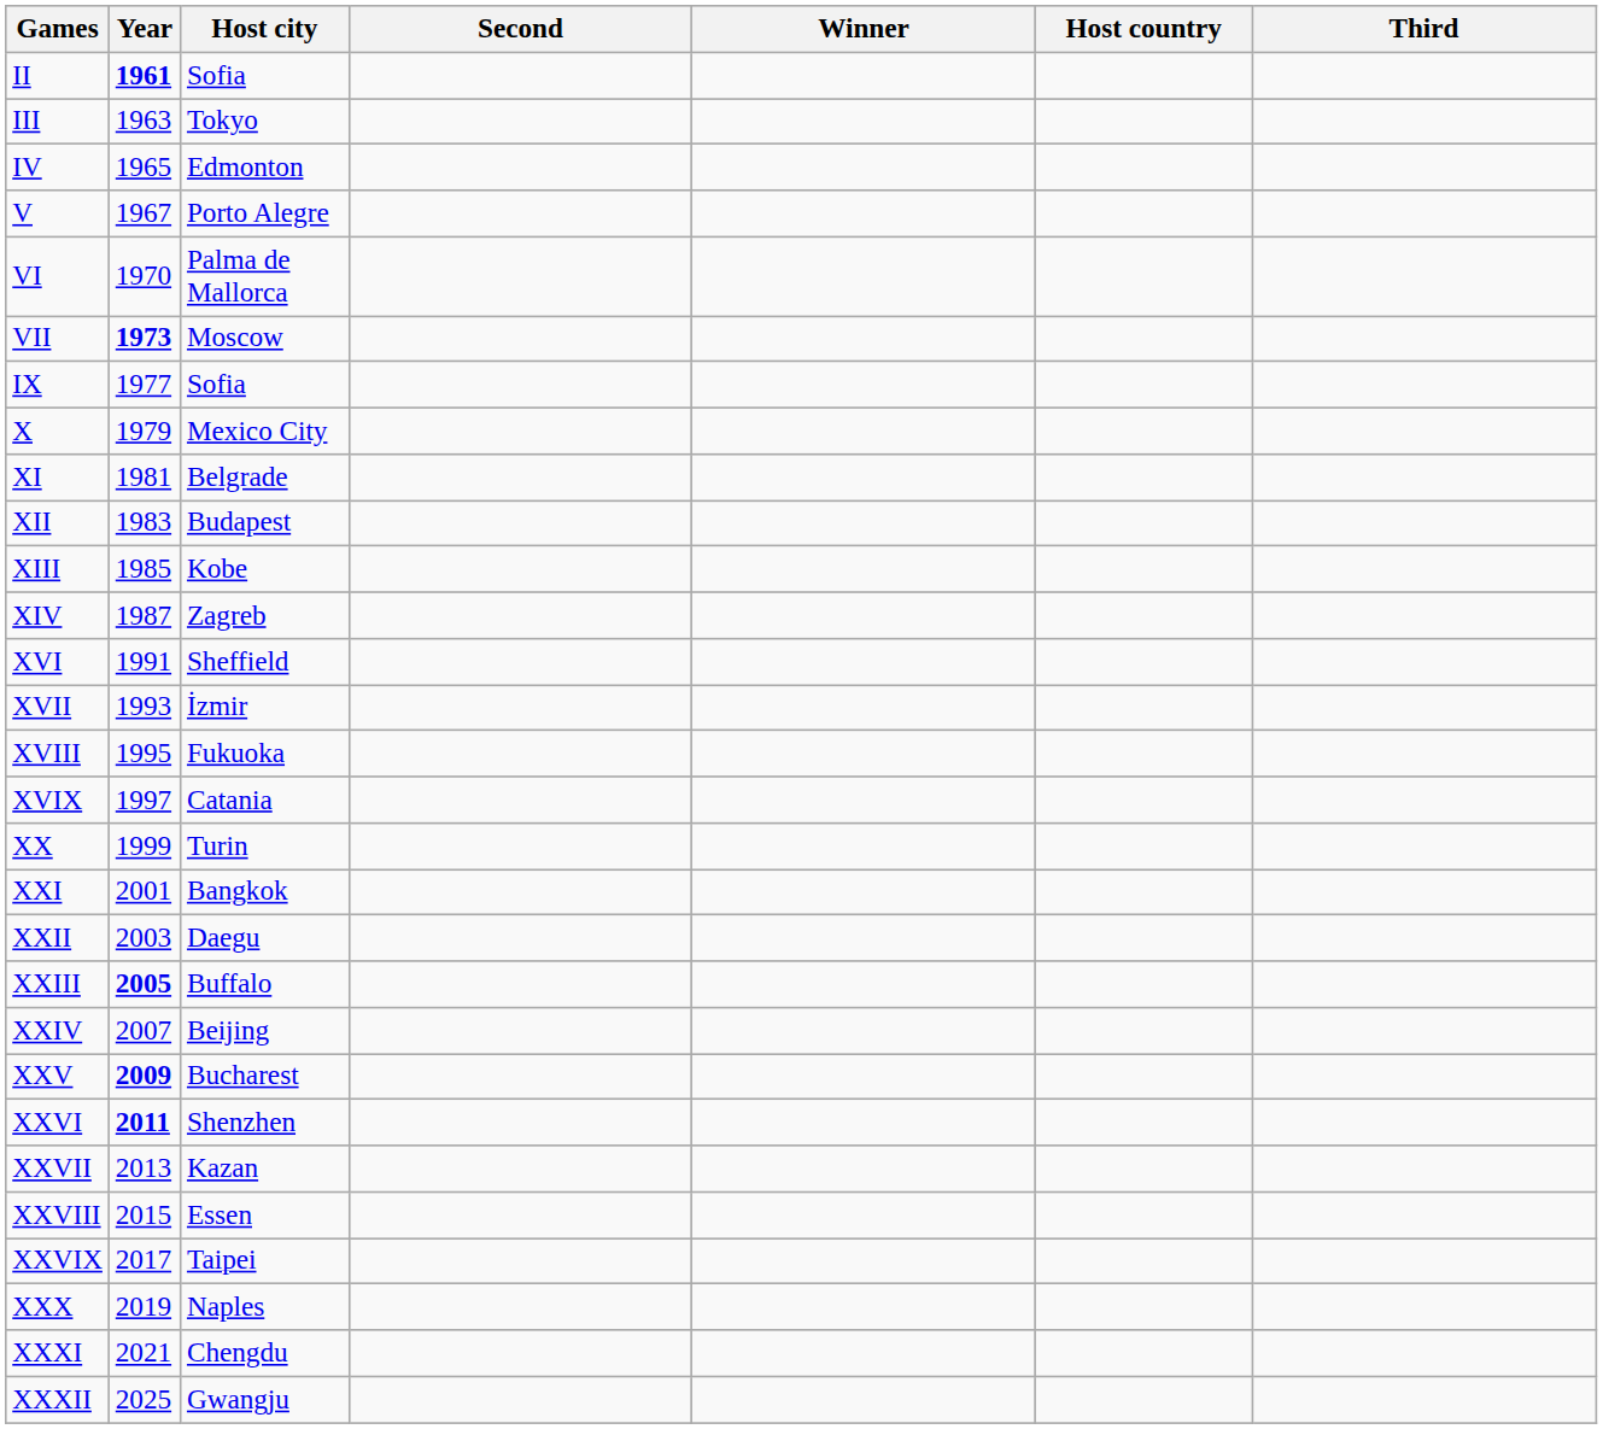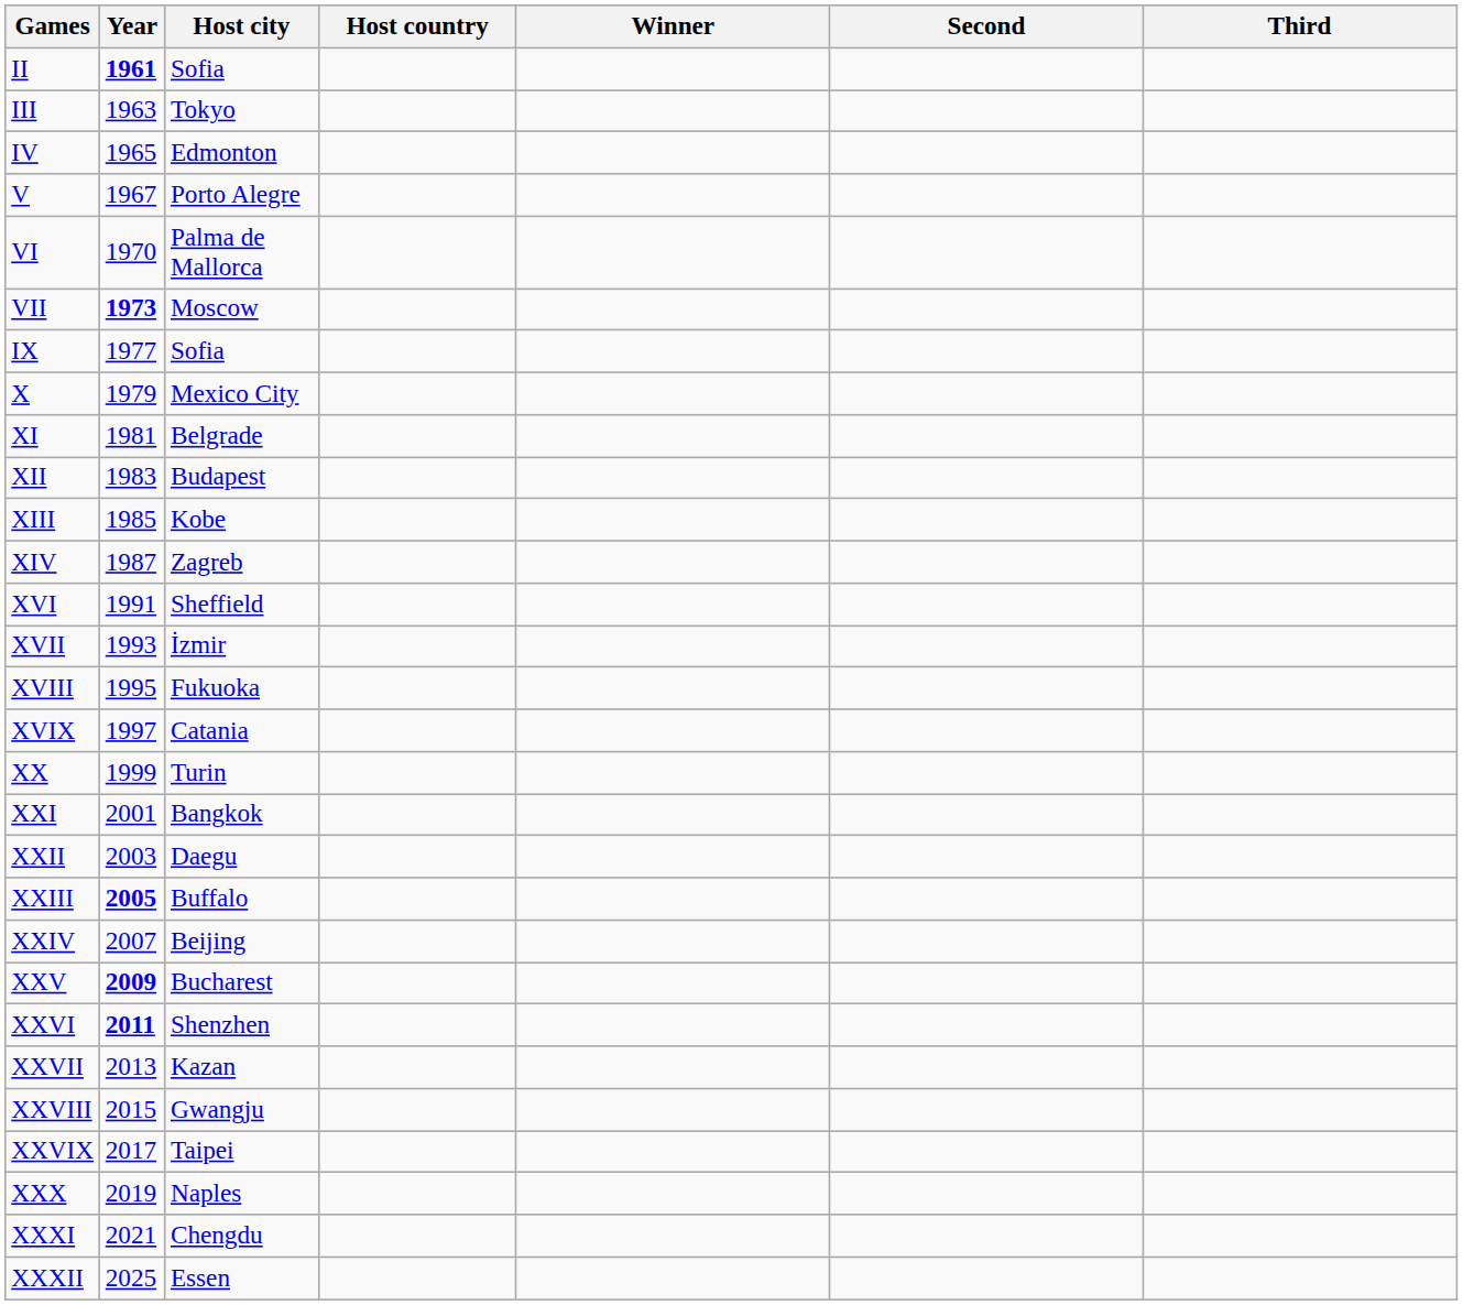columns swapped: Host country <-> Second
XXVIII | Host city: Essen -> Gwangju
XXXII | Host city: Gwangju -> Essen
